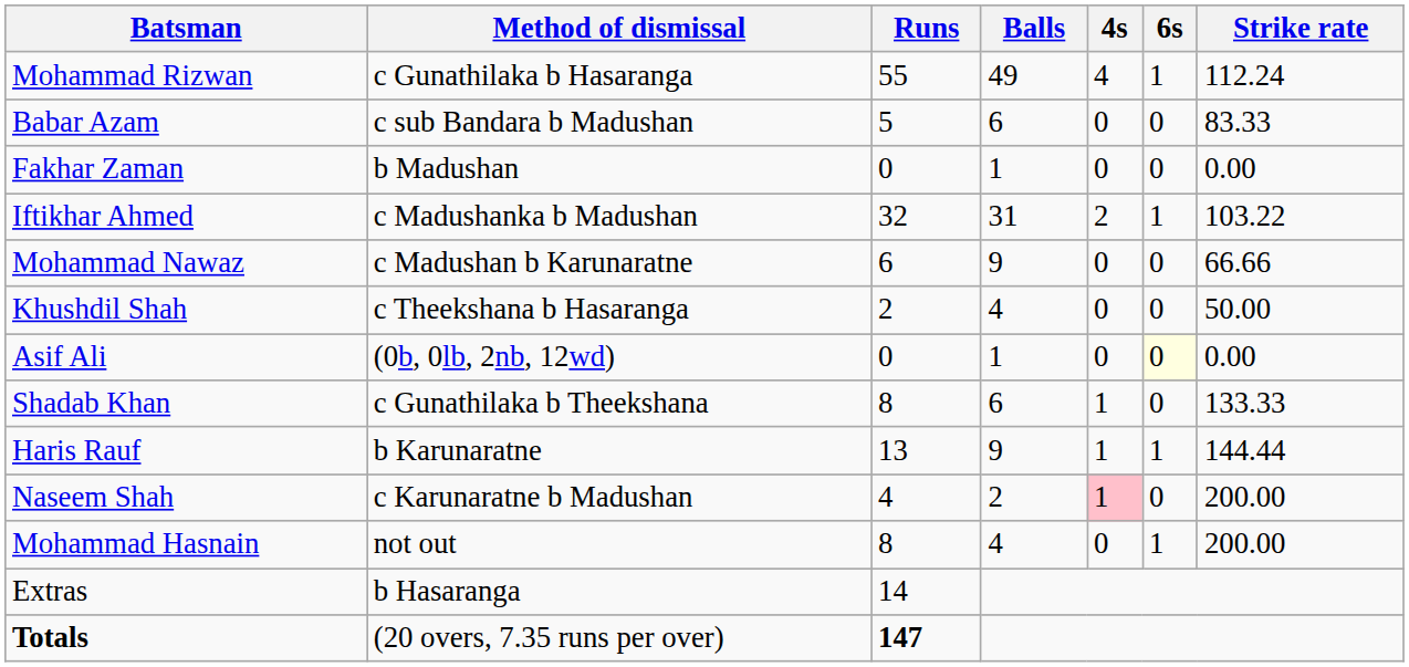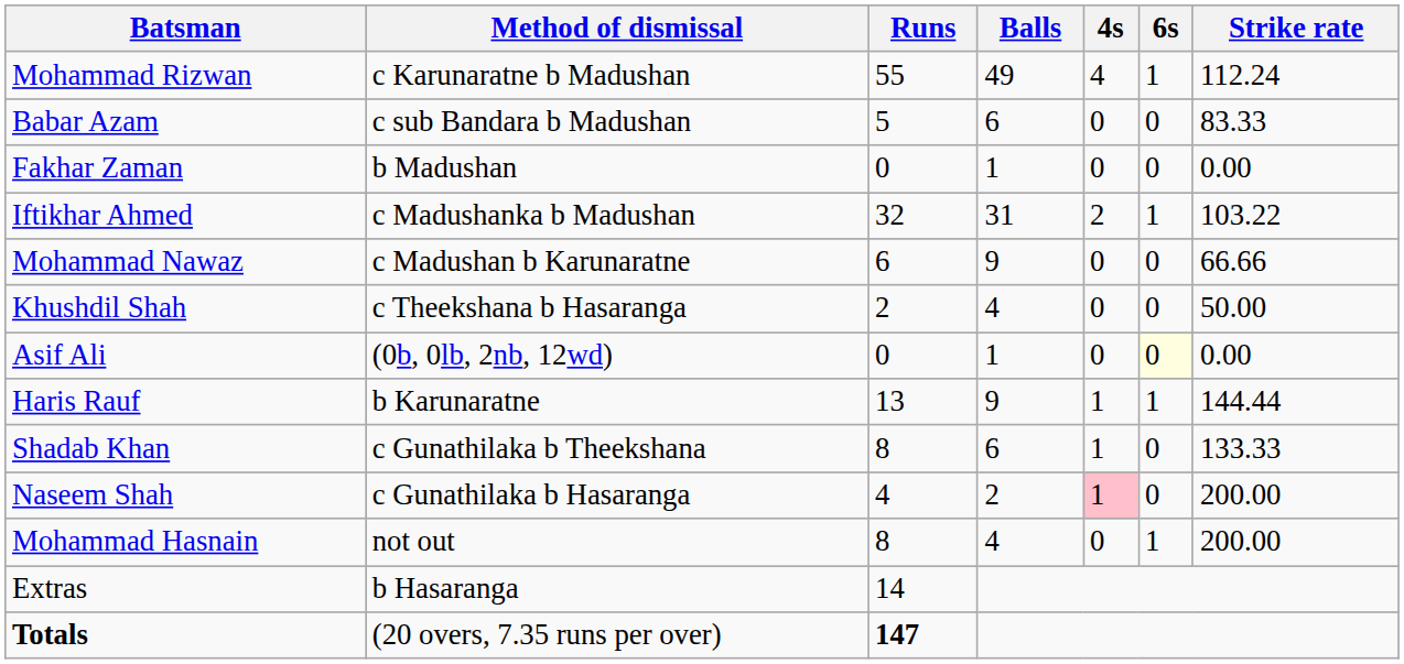Mohammad Rizwan | Method of dismissal: c Gunathilaka b Hasaranga -> c Karunaratne b Madushan
rows swapped: Shadab Khan <-> Haris Rauf
Naseem Shah | Method of dismissal: c Karunaratne b Madushan -> c Gunathilaka b Hasaranga
